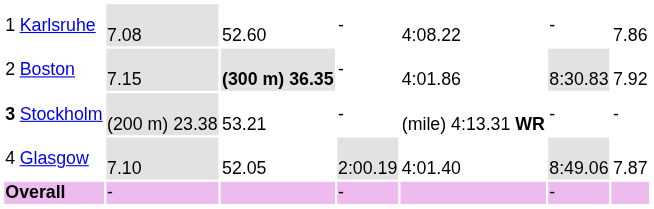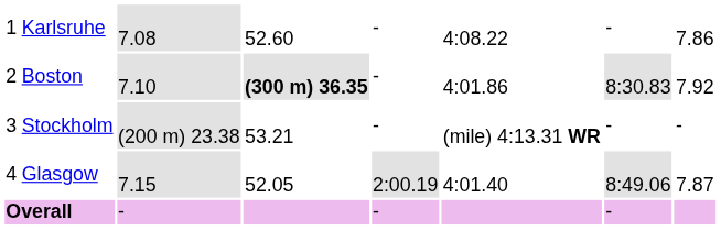Boston | column 3: 7.15 -> 7.10
Stockholm | column 1: bold -> normal
Glasgow | column 3: 7.10 -> 7.15
